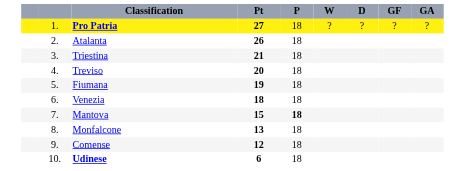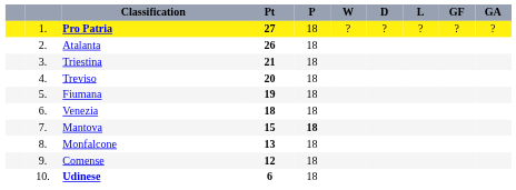+ column: L | ?
